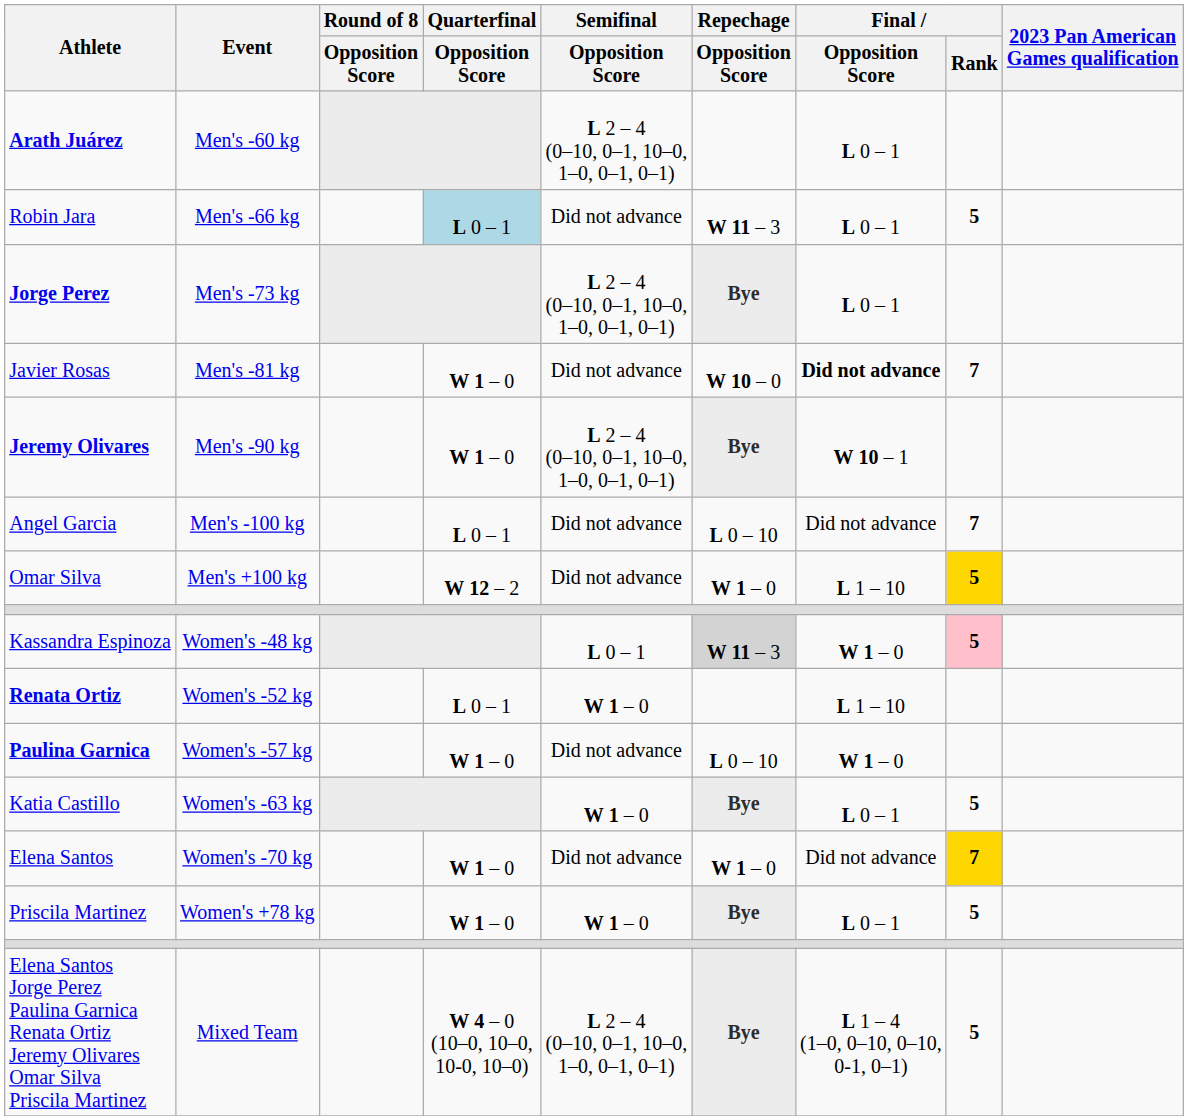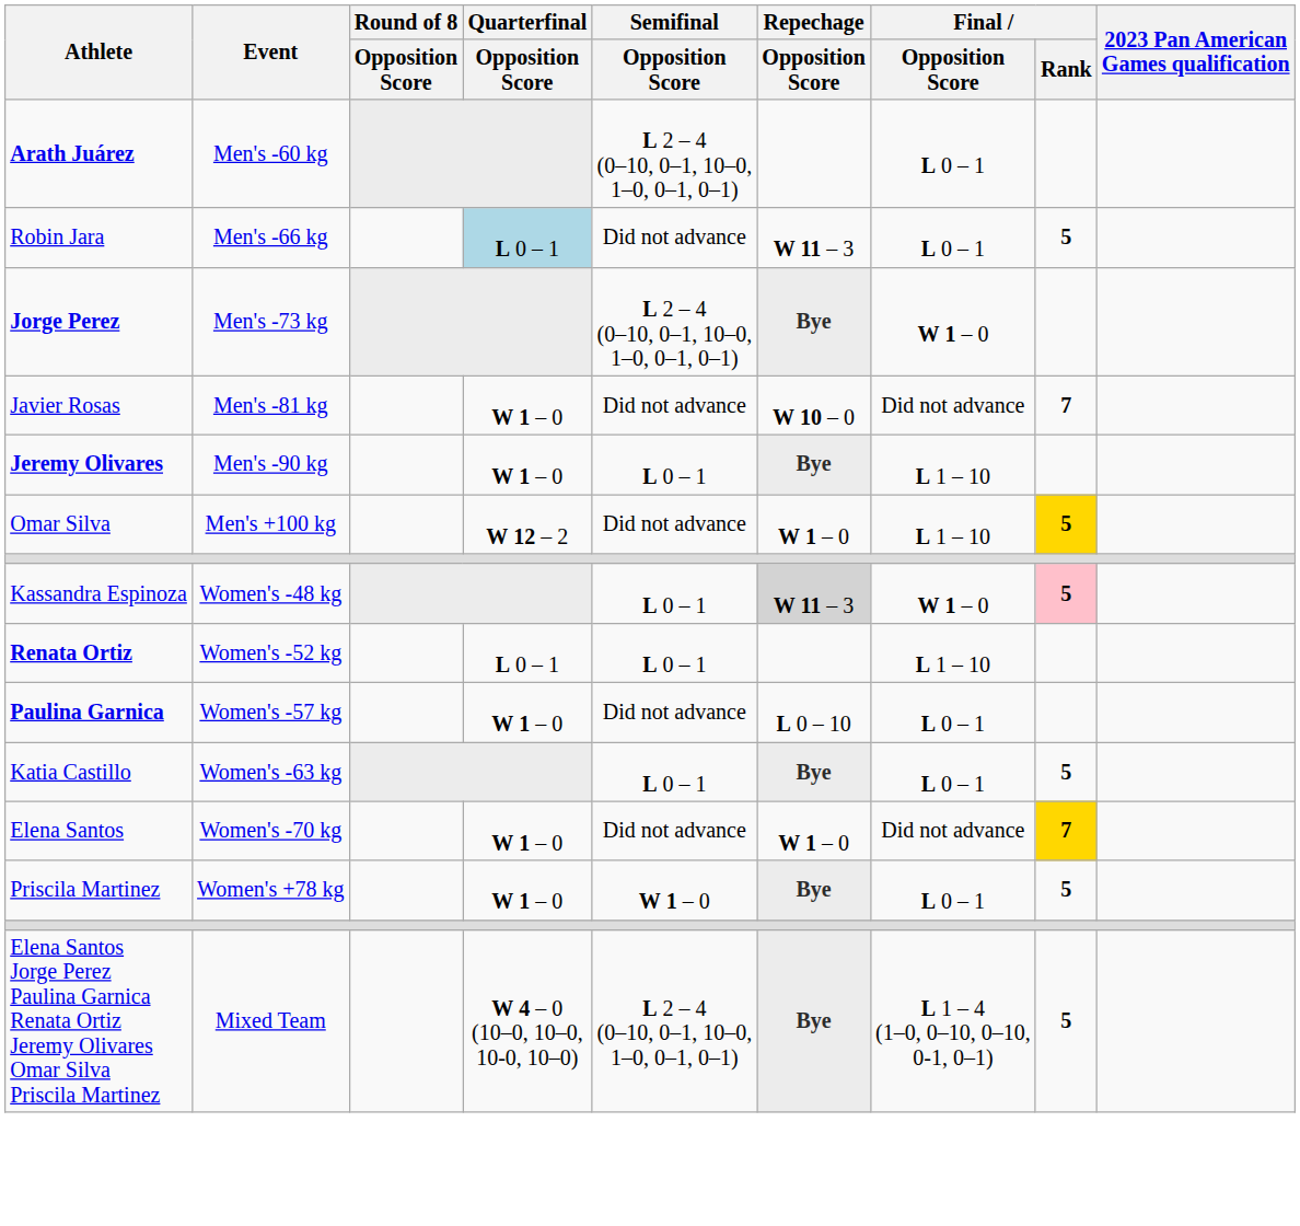Jorge Perez | Final / Opposition Score: L 0 – 1 -> W 1 – 0
Javier Rosas | Final / Opposition Score: bold -> normal
Jeremy Olivares | Semifinal / Opposition Score: L 2 – 4 (0–10, 0–1, 10–0, 1–0, 0–1, 0–1) -> L 0 – 1
Jeremy Olivares | Final / Opposition Score: W 10 – 1 -> L 1 – 10
- row: Angel Garcia | Men's -100 kg | L 0 – 1 | Did not advance | L 0 – 10 | Did not advance | 7
Renata Ortiz | Semifinal / Opposition Score: W 1 – 0 -> L 0 – 1
Paulina Garnica | Final / Opposition Score: W 1 – 0 -> L 0 – 1
Katia Castillo | Semifinal / Opposition Score: W 1 – 0 -> L 0 – 1
